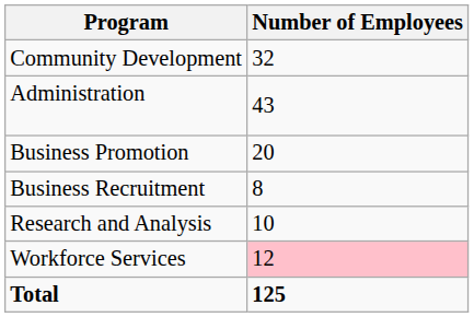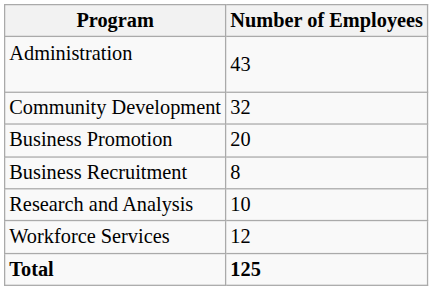rows swapped: Administration <-> Community Development
Workforce Services | Number of Employees: pink background -> no background
